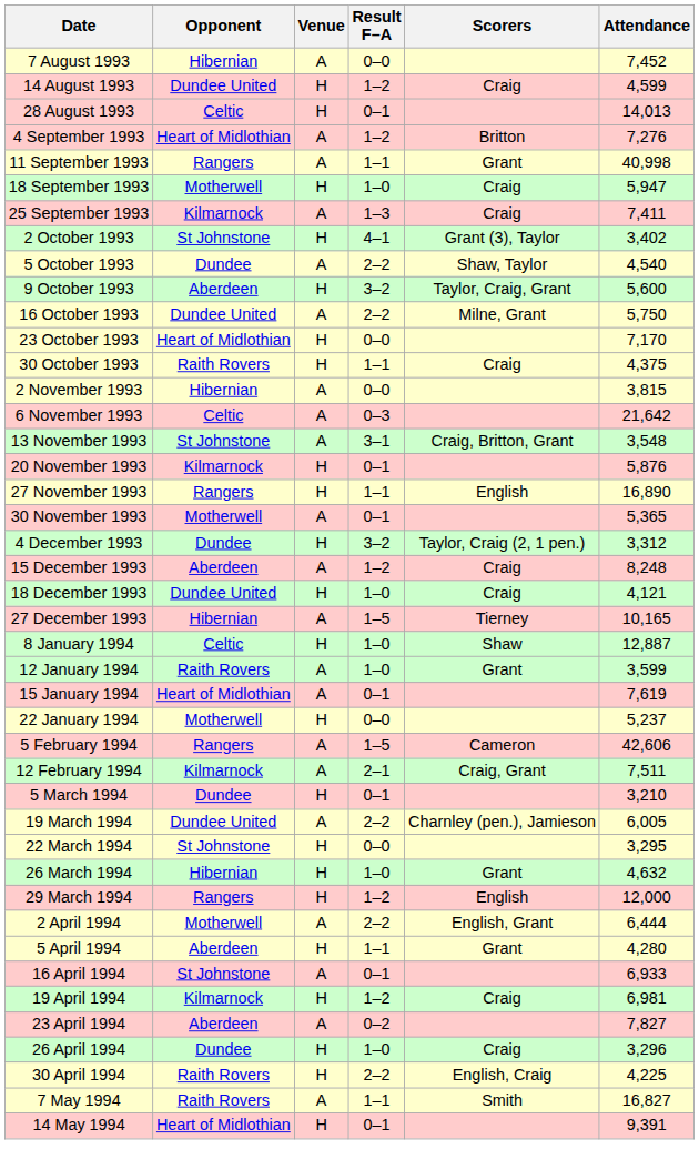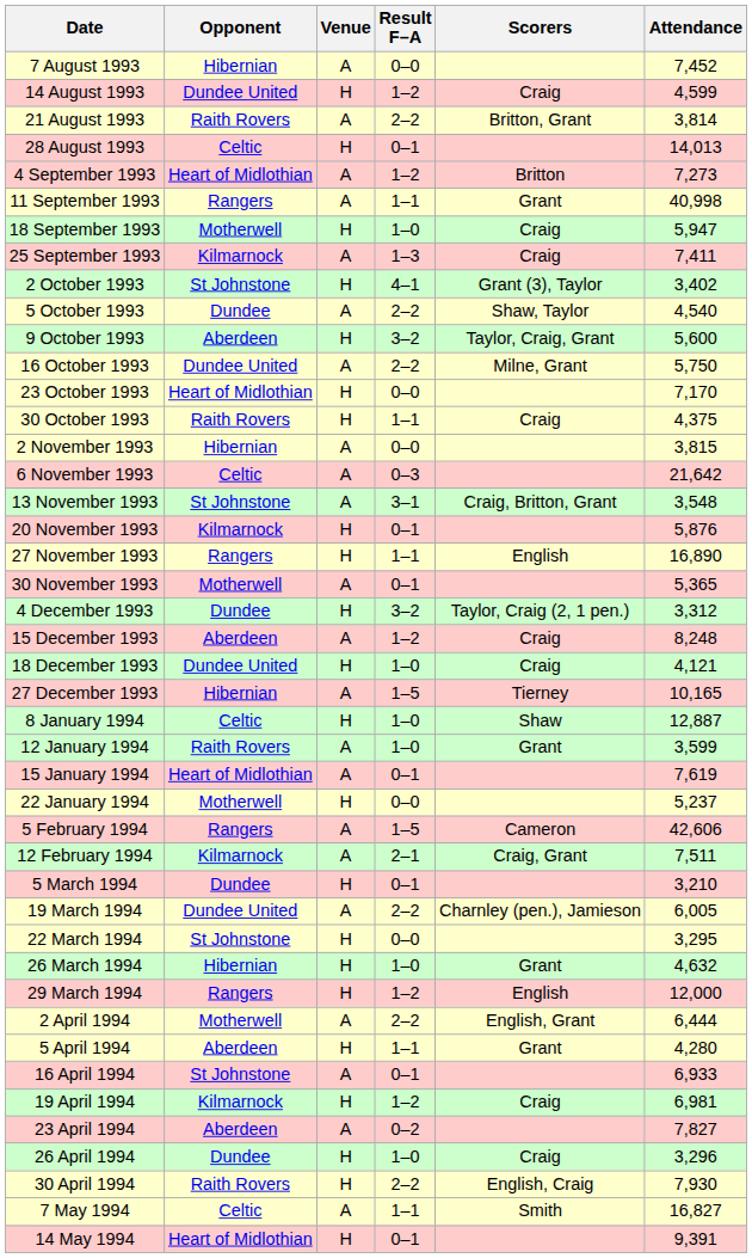+ row: 21 August 1993 | Raith Rovers | A | 2–2 | Britton, Grant | 3,814
4 September 1993 | Attendance: 7,276 -> 7,273
30 April 1994 | Attendance: 4,225 -> 7,930
7 May 1994 | Opponent: Raith Rovers -> Celtic
